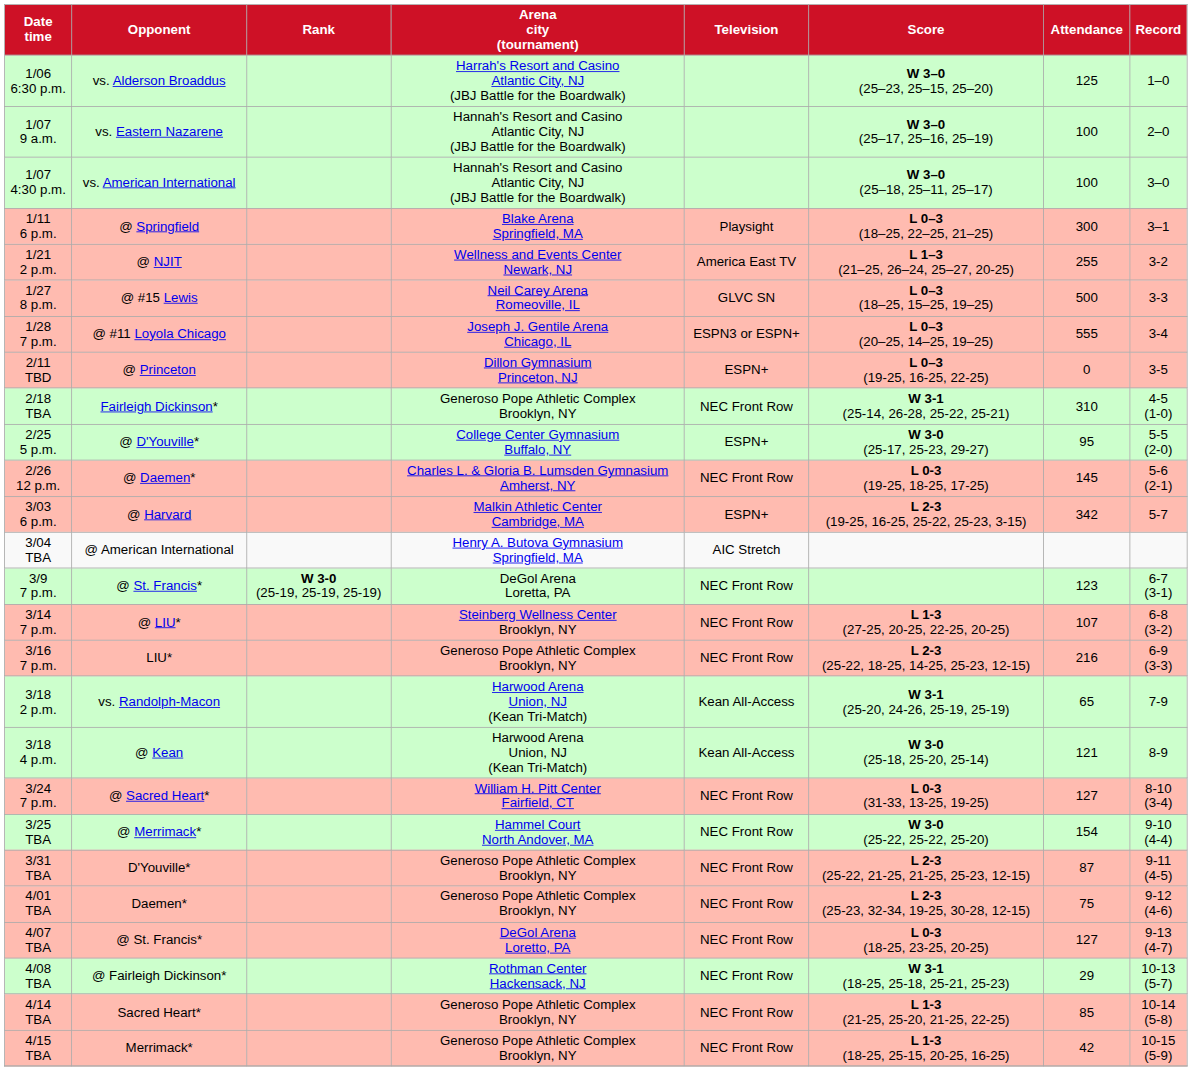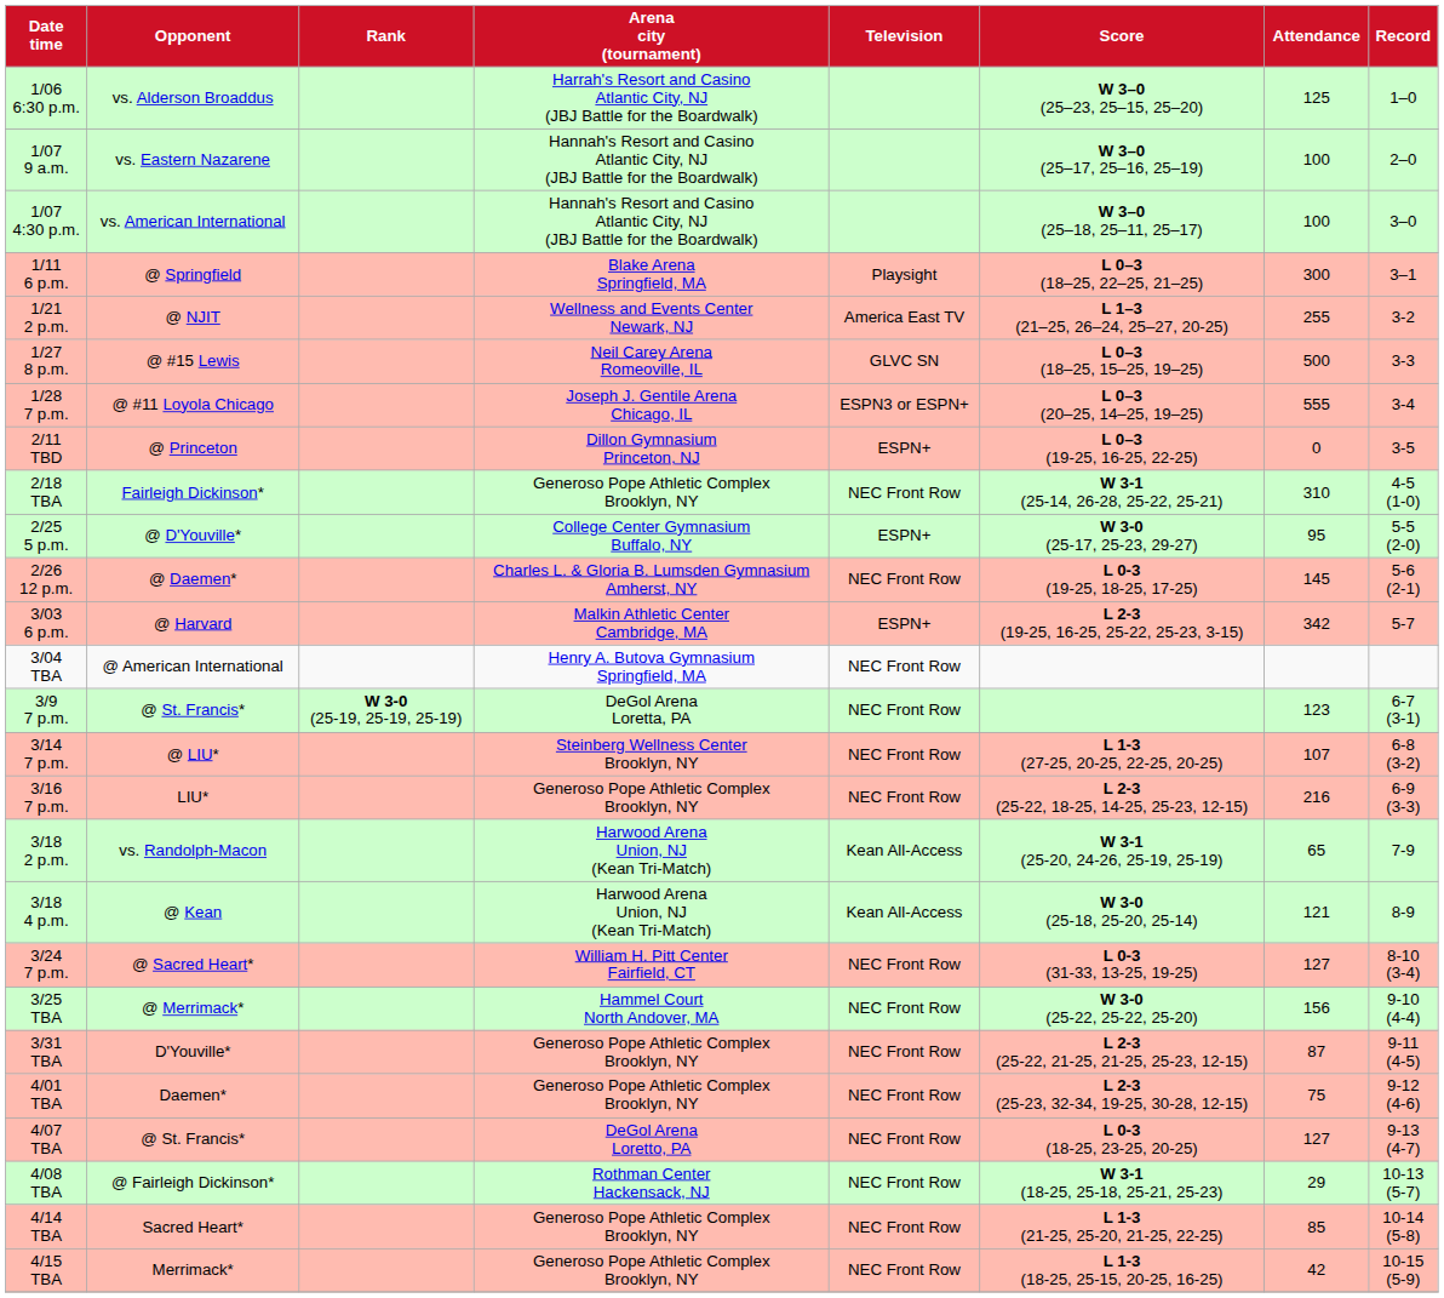3/04 TBA | Television: AIC Stretch -> NEC Front Row
3/25 TBA | Attendance: 154 -> 156
